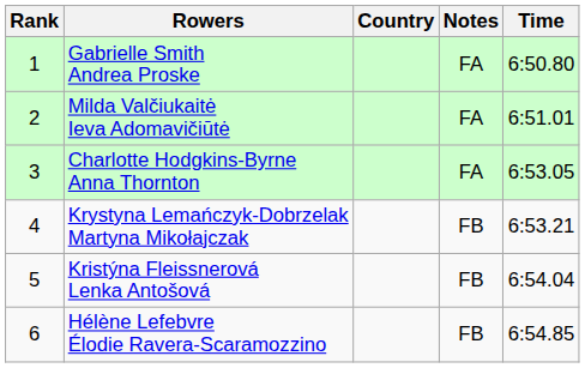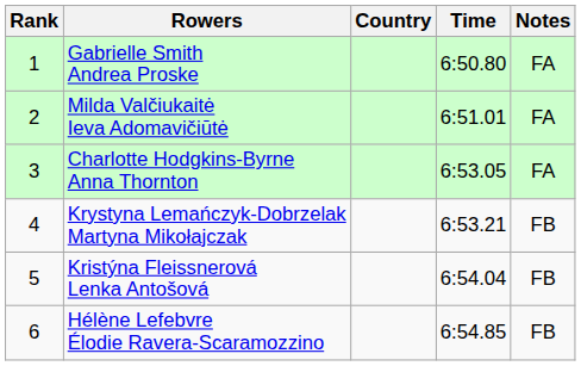columns swapped: Time <-> Notes
